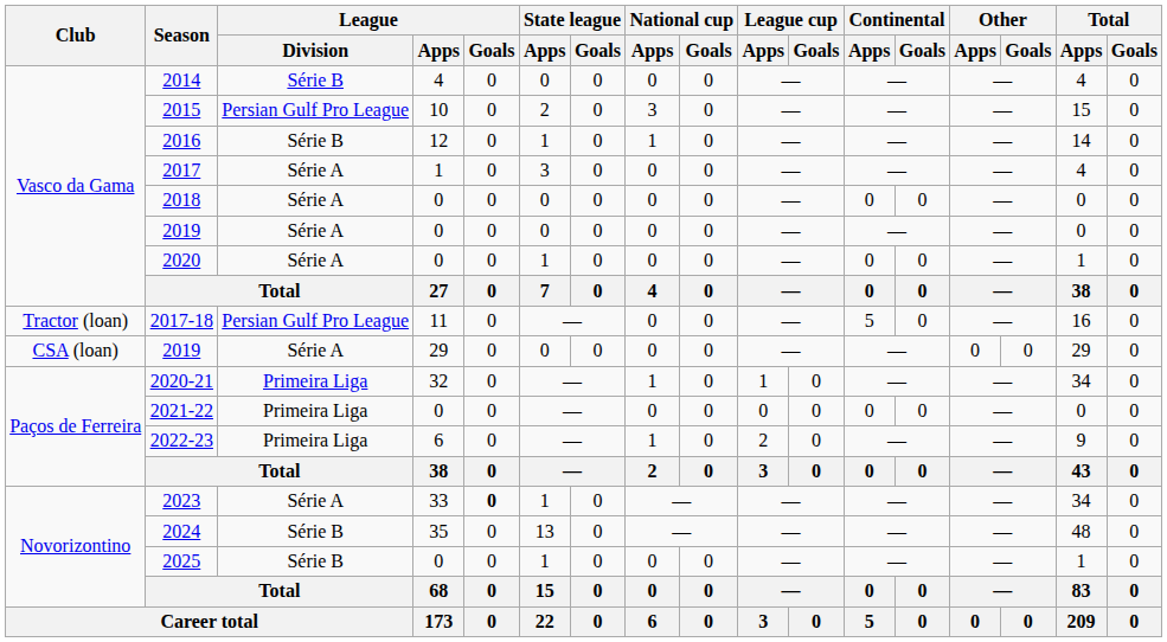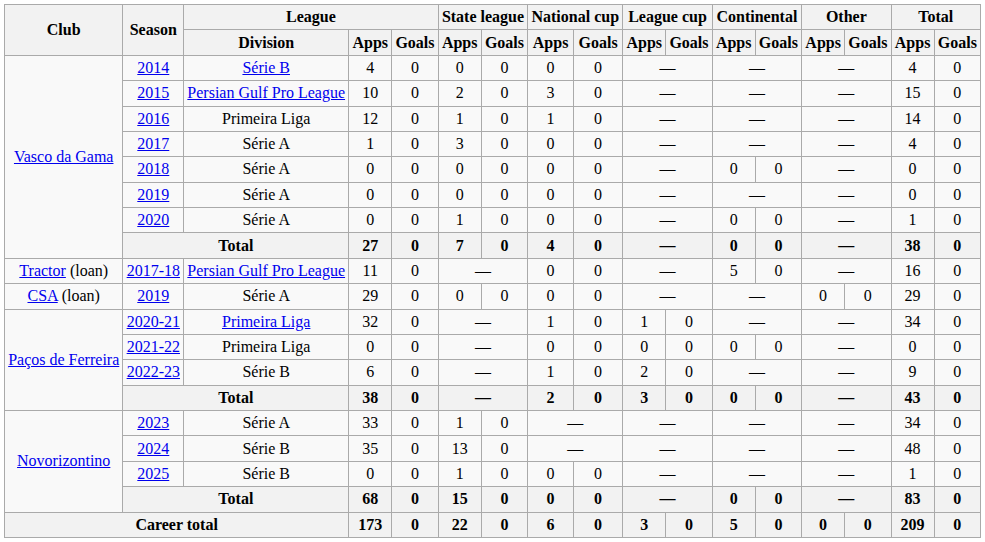2016 | League / Division: Série B -> Primeira Liga
2022-23 | League / Division: Primeira Liga -> Série B
2023 | League / Goals: bold -> normal
